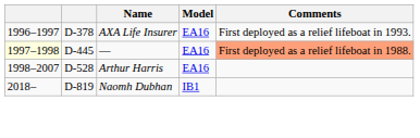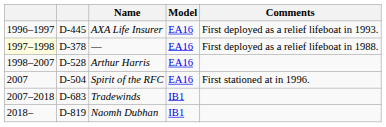AXA Life Insurer | column 2: D-378 -> D-445
— | column 2: D-445 -> D-378
— | Comments: lightsalmon background -> no background
+ row: 2007 | D-504 | Spirit of the RFC | EA16 | First stationed at in 1996.
+ row: 2007–2018 | D-683 | Tradewinds | IB1
